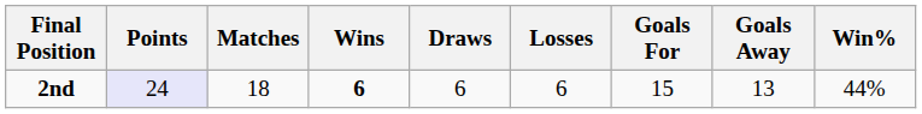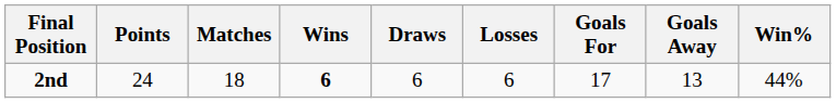2nd | Points: lavender background -> no background
2nd | Goals For: 15 -> 17
